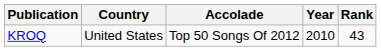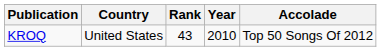columns swapped: Accolade <-> Rank
